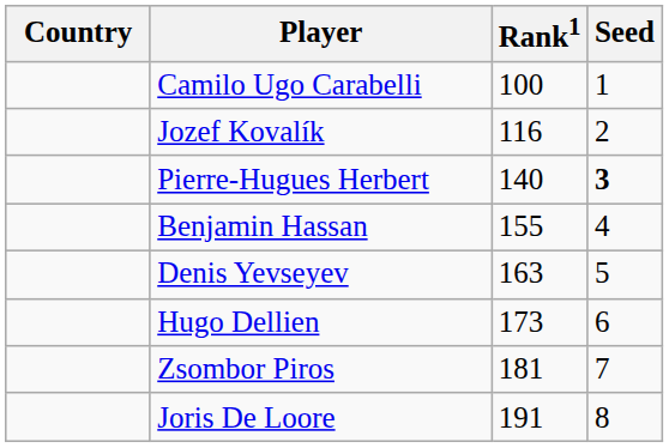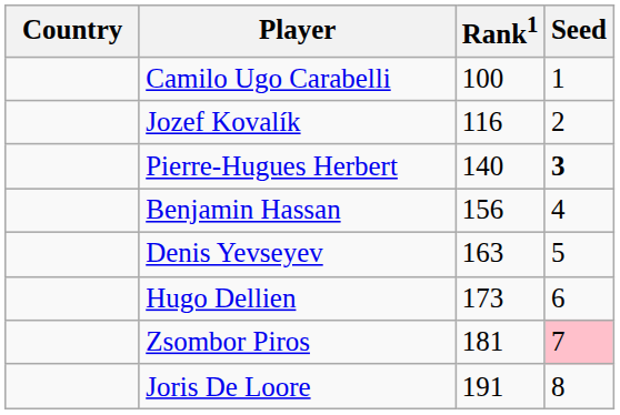Benjamin Hassan | Rank1: 155 -> 156
Zsombor Piros | Seed: no background -> pink background
